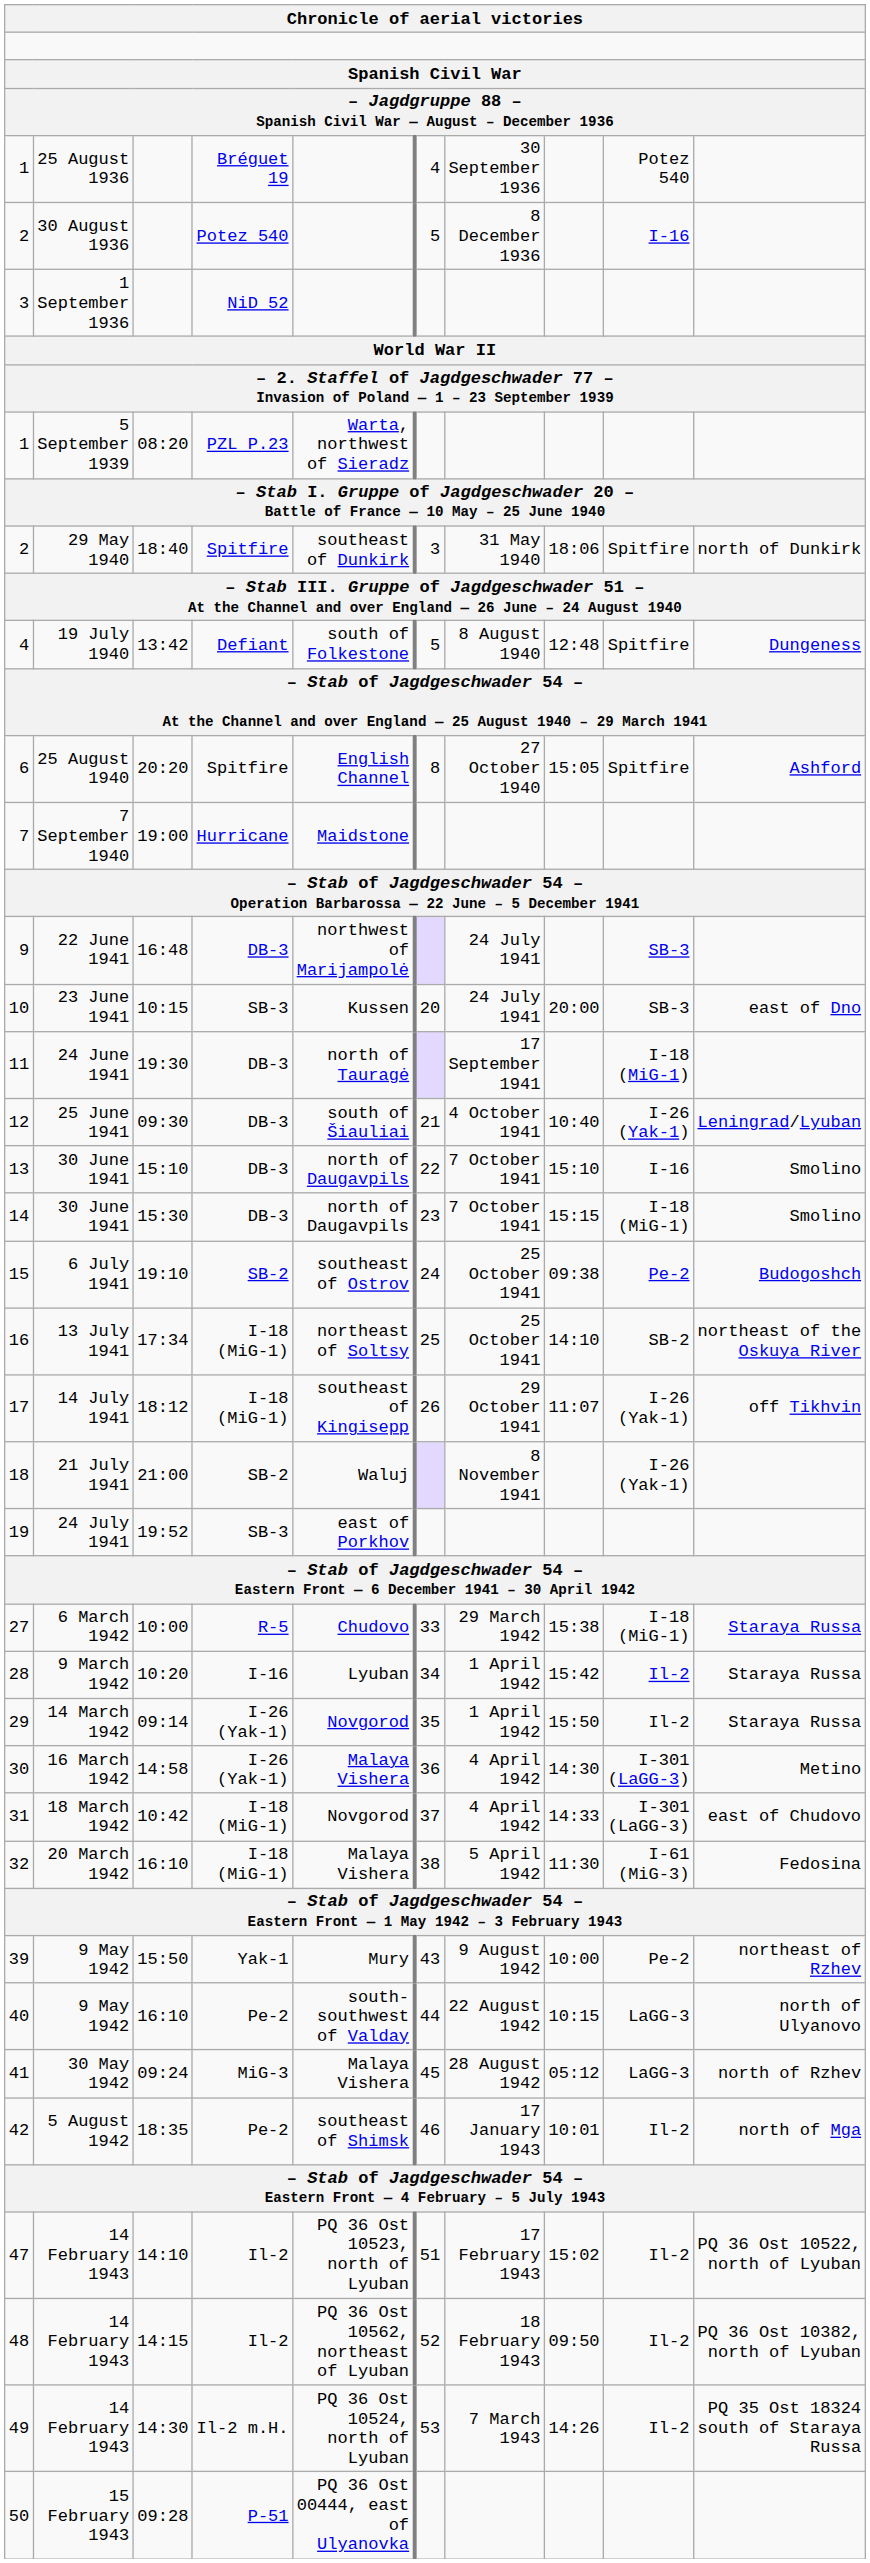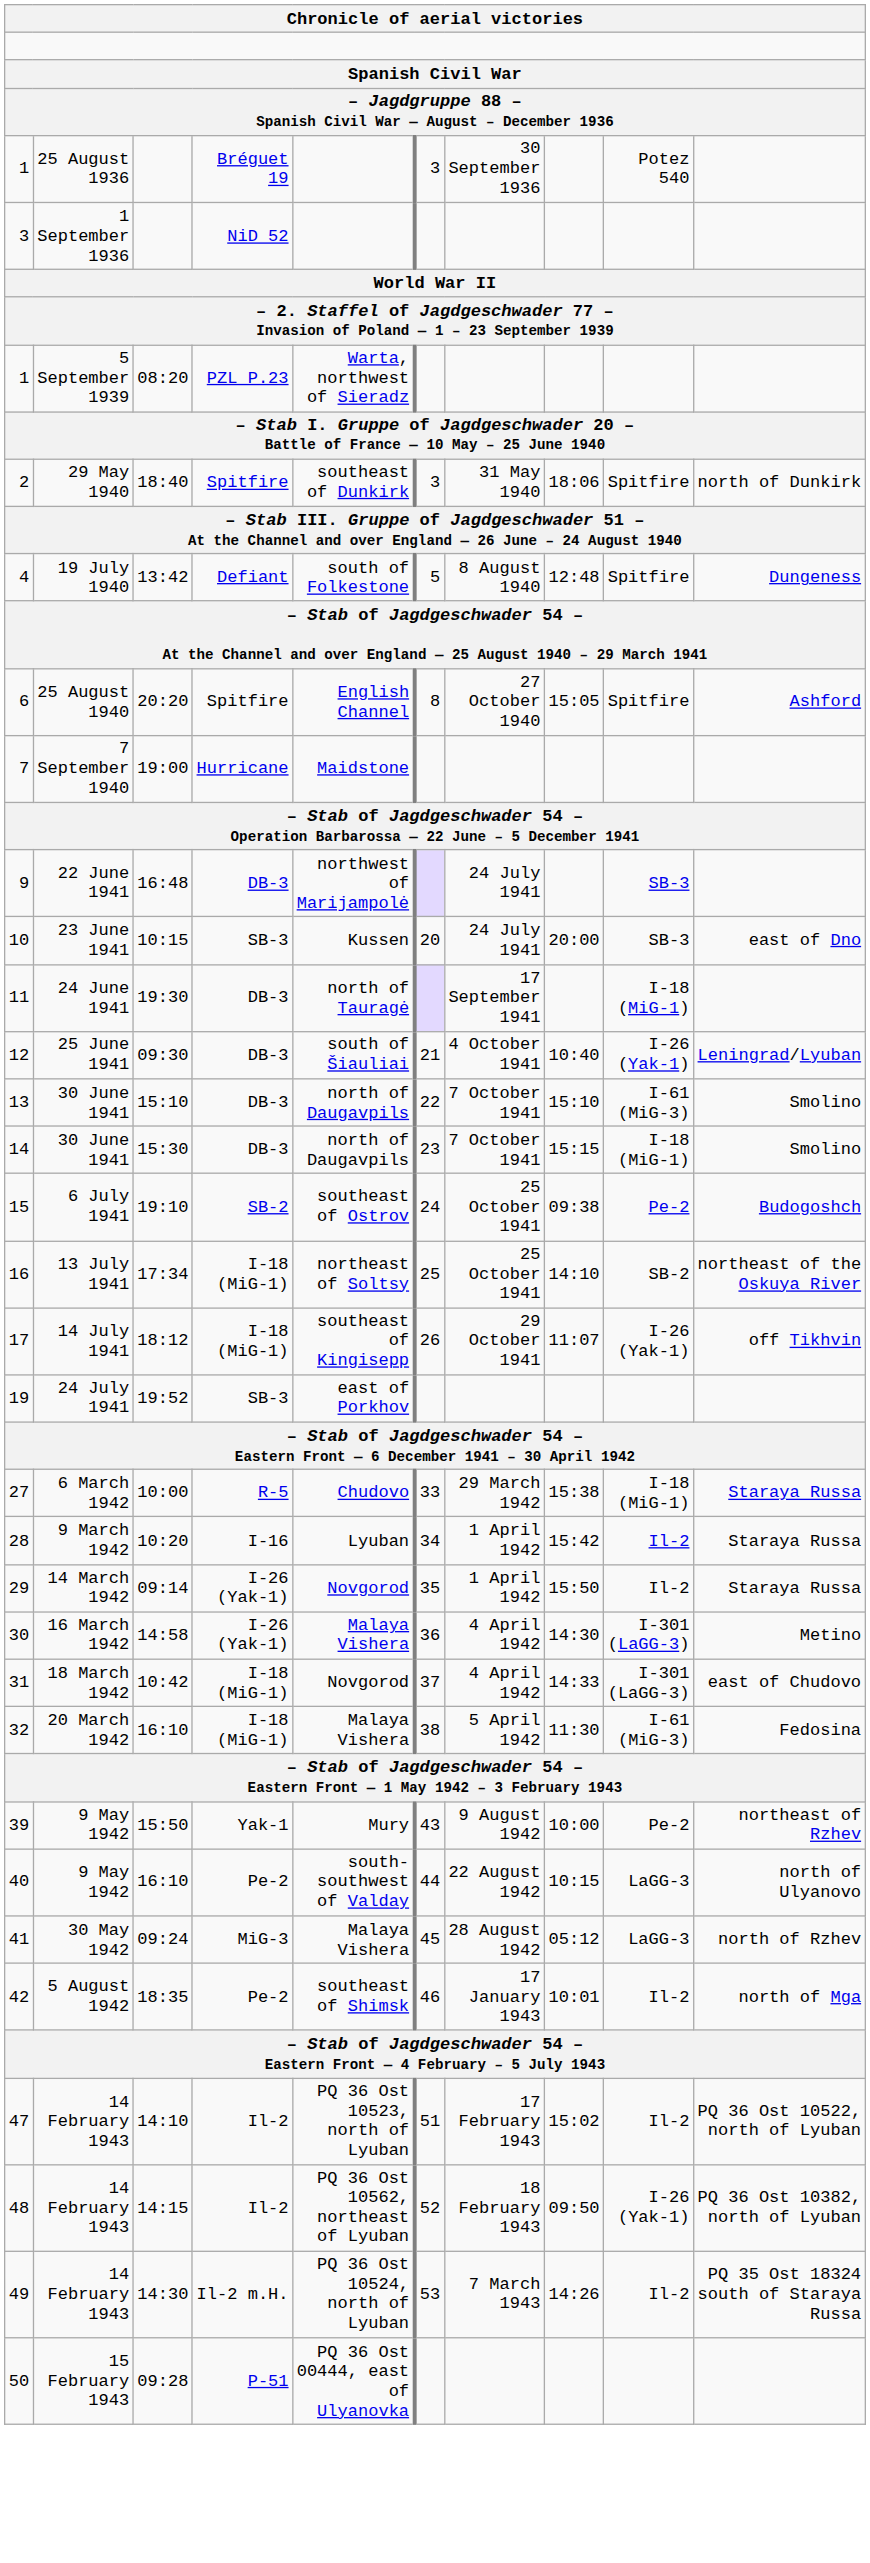1 / 25 August 1936 | column 6: 4 -> 3
- row: 2 | 30 August 1936 | Potez 540 | 5 | 8 December 1936 | I-16
13 | column 9: I-16 -> I-61 (MiG-3)
- row: 18 | 21 July 1941 | 21:00 | SB-2 | Waluj | 8 November 1941 | I-26 (Yak-1)
48 | column 9: Il-2 -> I-26 (Yak-1)
